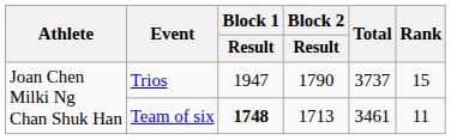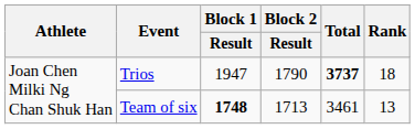Trios | Total: normal -> bold
Trios | Rank: 15 -> 18
Team of six | Rank: 11 -> 13
